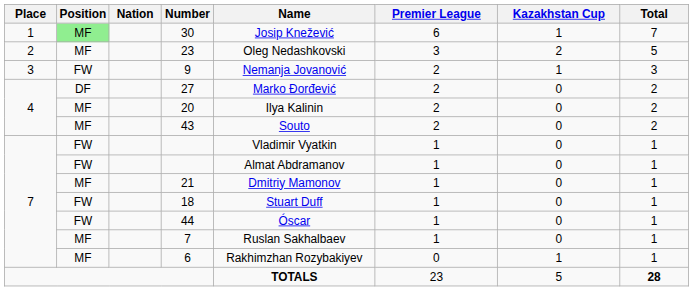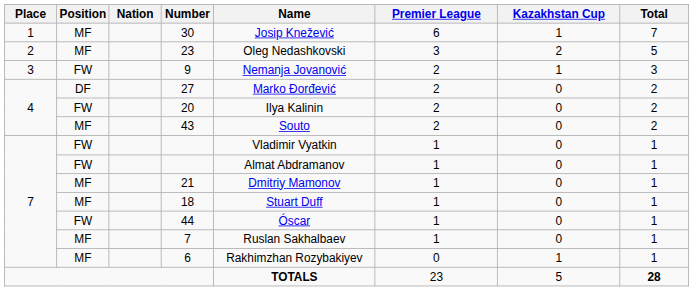30 | Position: lightgreen background -> no background
20 | Position: MF -> FW
18 | Position: FW -> MF
